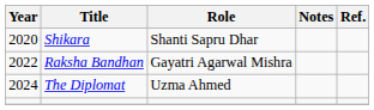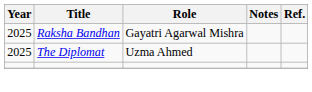- row: 2020 | Shikara | Shanti Sapru Dhar
Raksha Bandhan | Year: 2022 -> 2025
The Diplomat | Year: 2024 -> 2025
